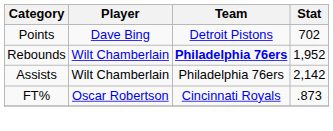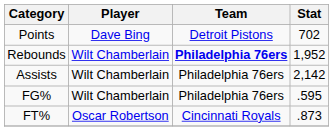+ row: FG% | Wilt Chamberlain | Philadelphia 76ers | .595
